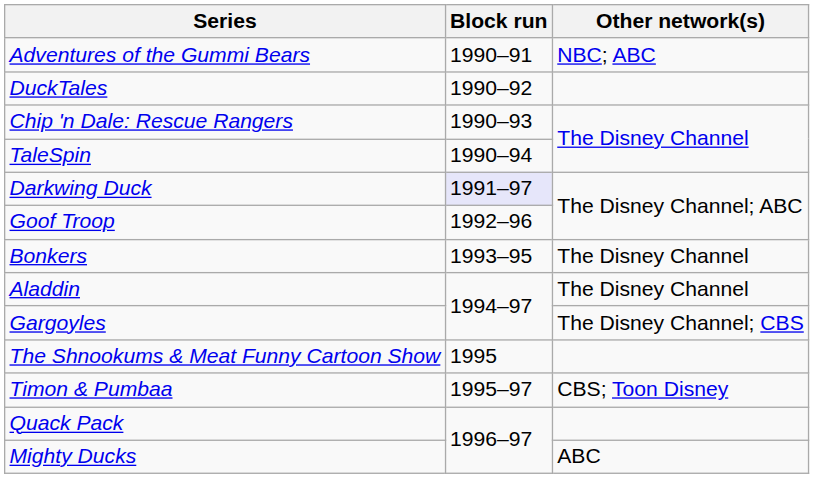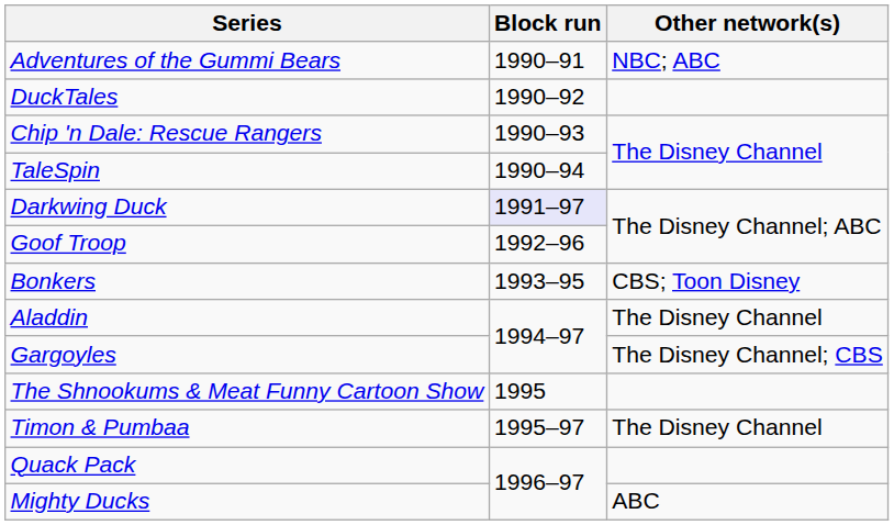Bonkers | Other network(s): The Disney Channel -> CBS; Toon Disney
Timon & Pumbaa | Other network(s): CBS; Toon Disney -> The Disney Channel
